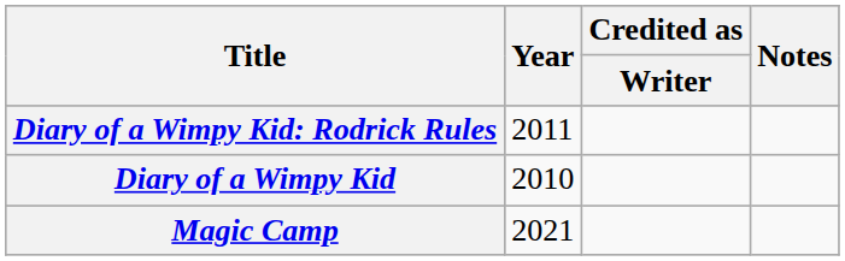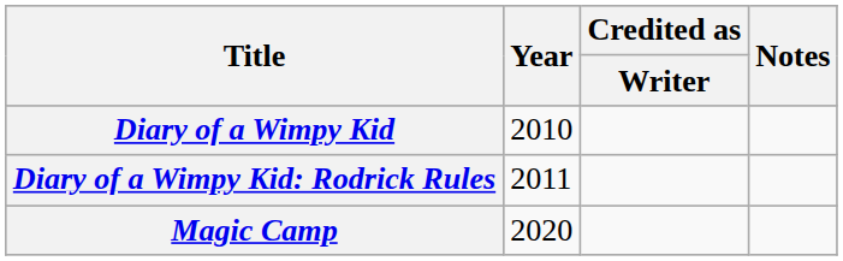rows swapped: Diary of a Wimpy Kid <-> Diary of a Wimpy Kid: Rodrick Rules
Magic Camp | Year: 2021 -> 2020
